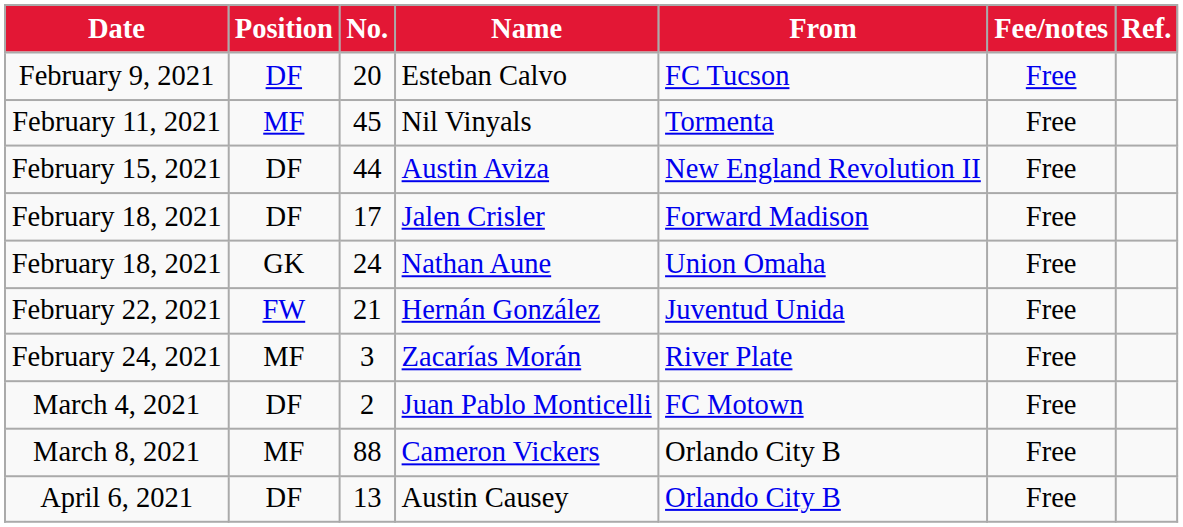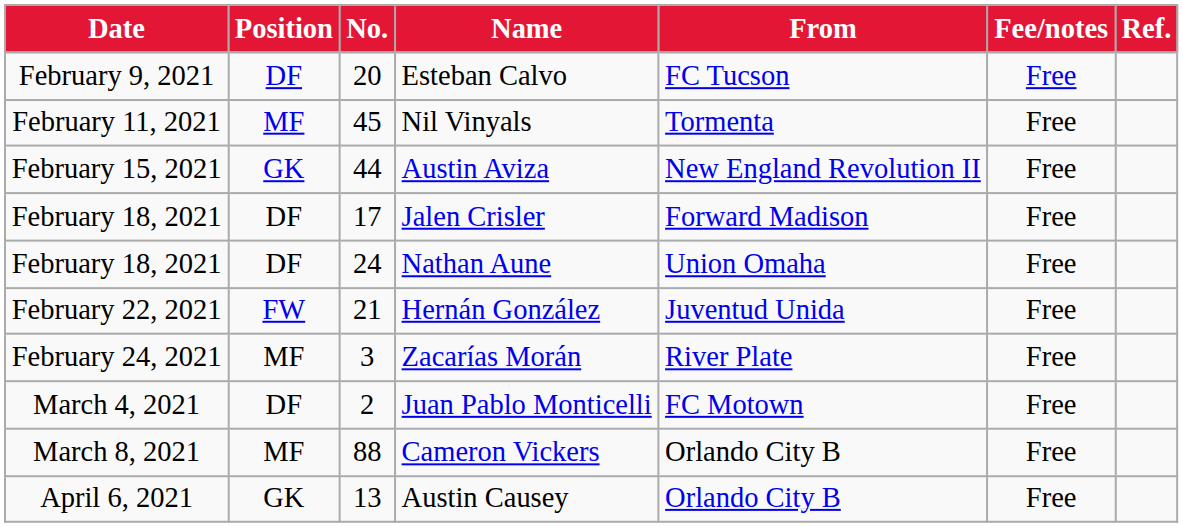Austin Aviza | Position: DF -> GK
Nathan Aune | Position: GK -> DF
Austin Causey | Position: DF -> GK
